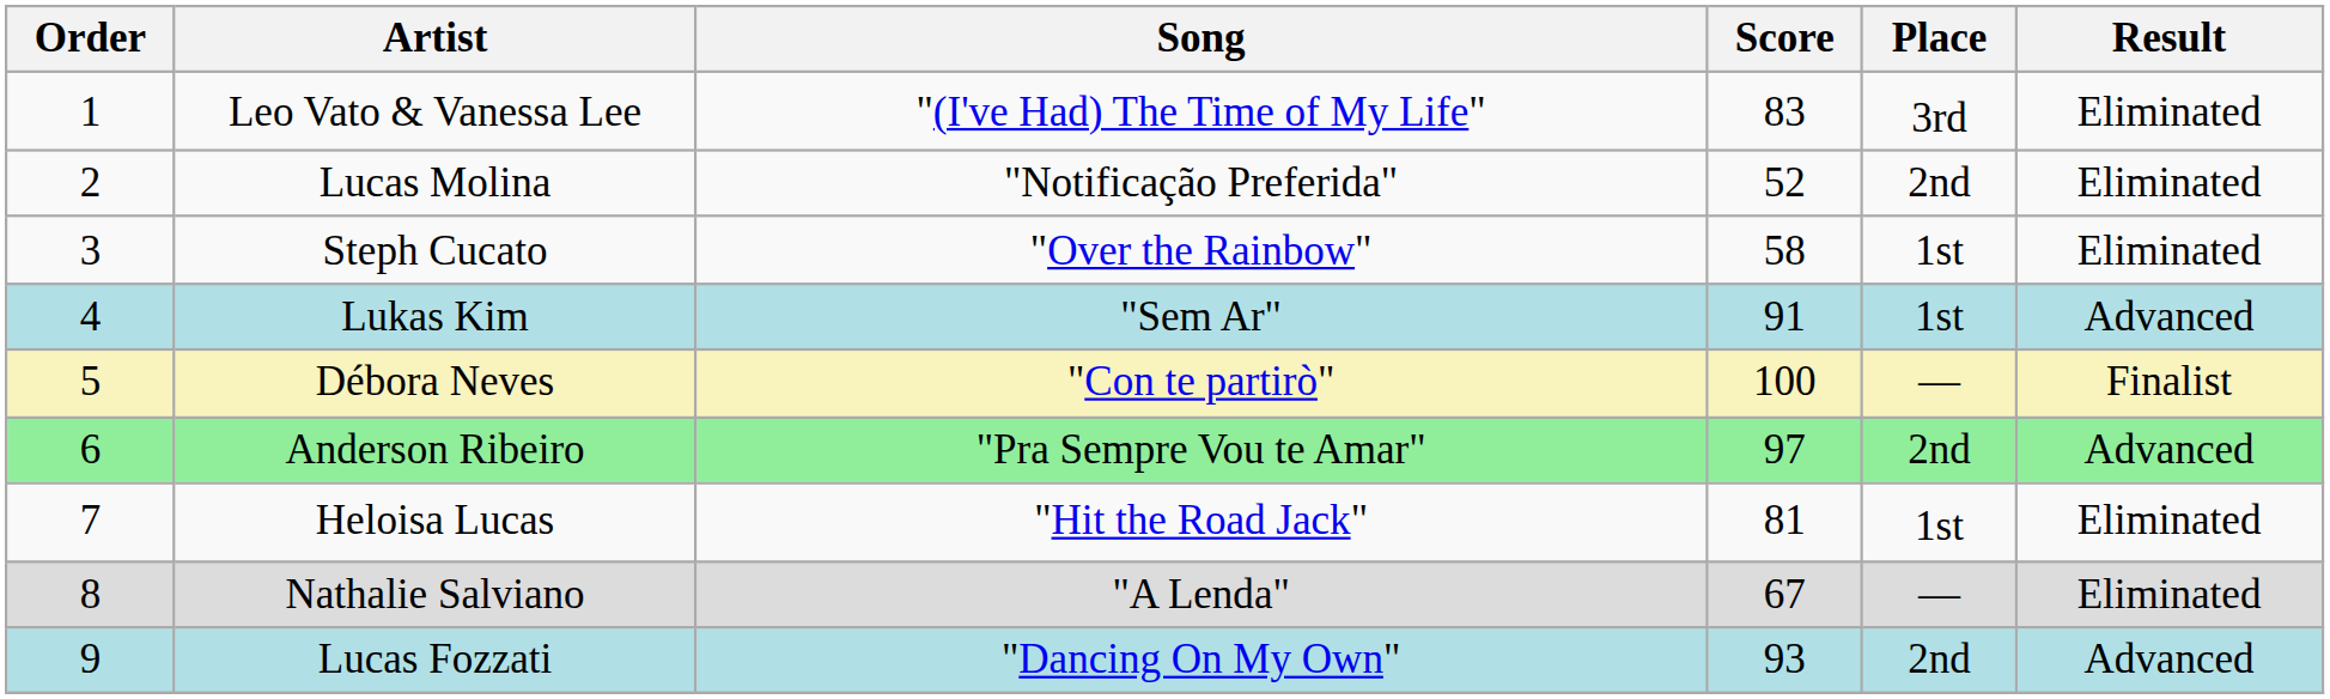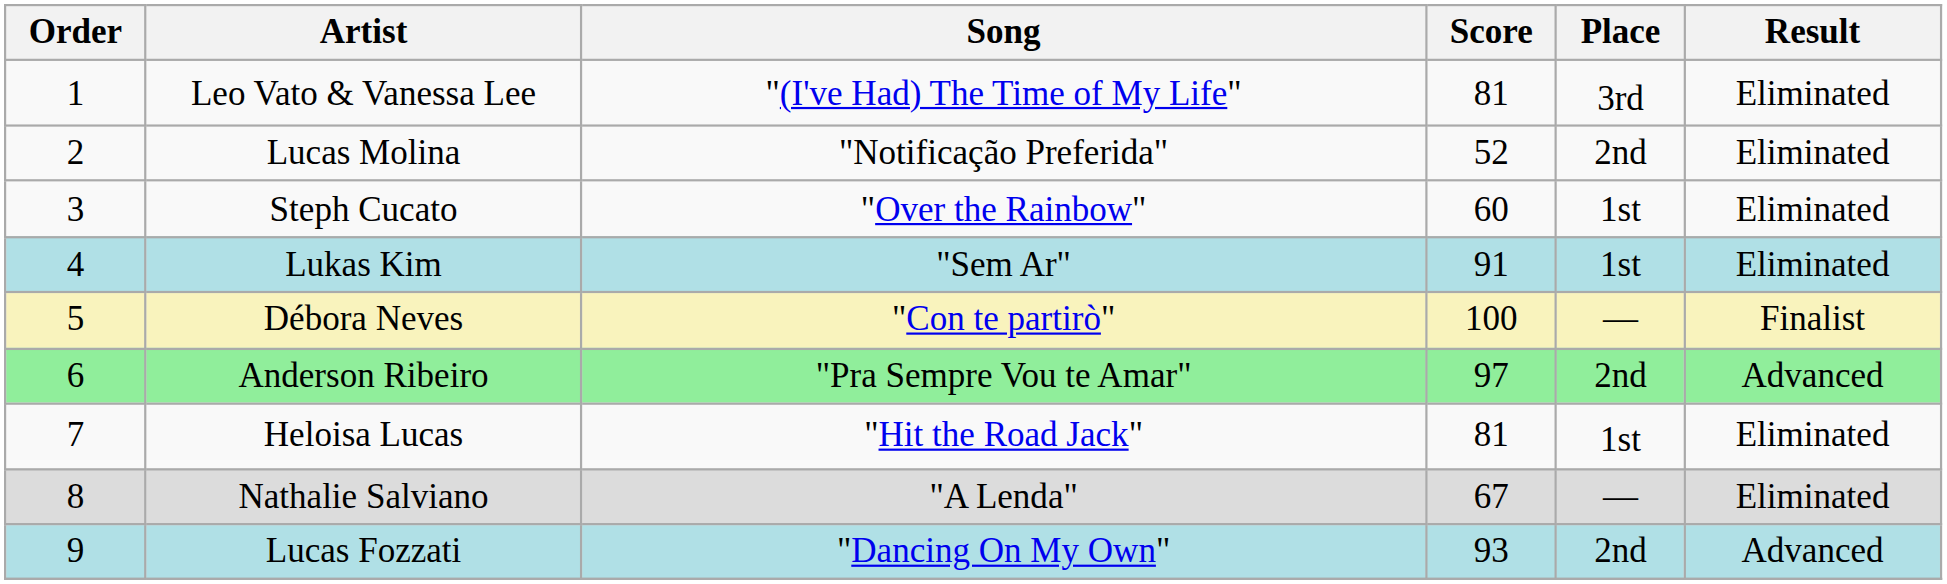Leo Vato & Vanessa Lee | Score: 83 -> 81
Steph Cucato | Score: 58 -> 60
Lukas Kim | Result: Advanced -> Eliminated
